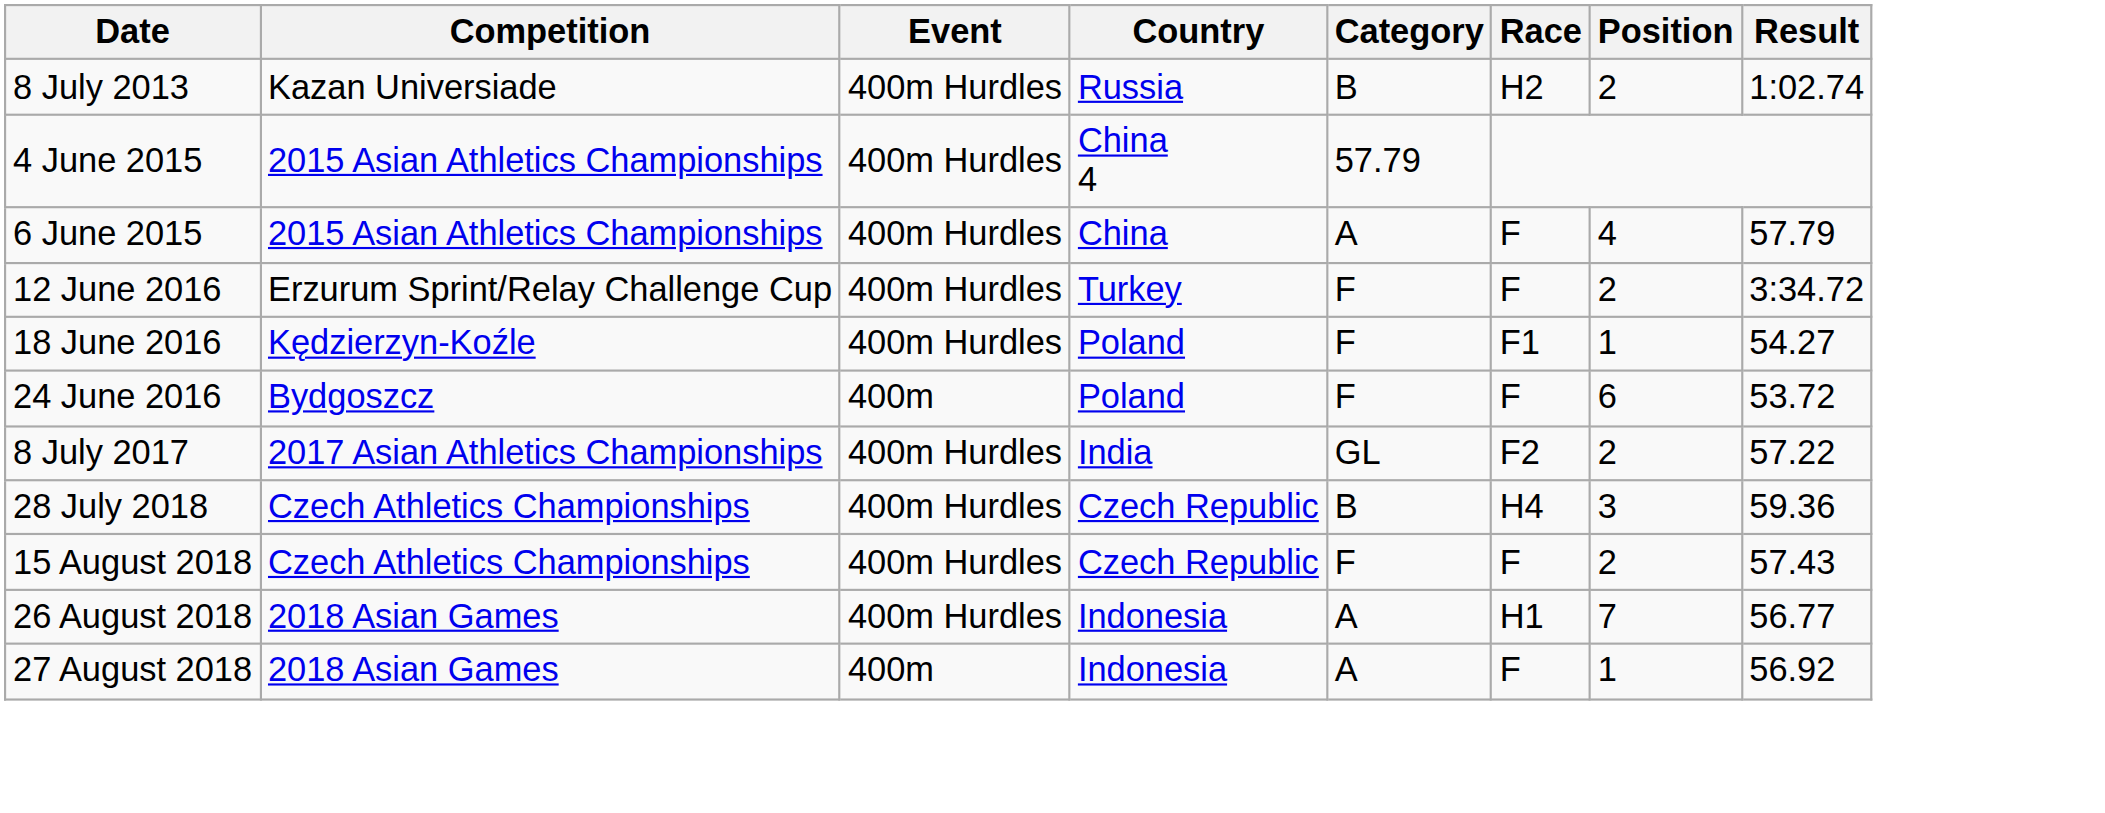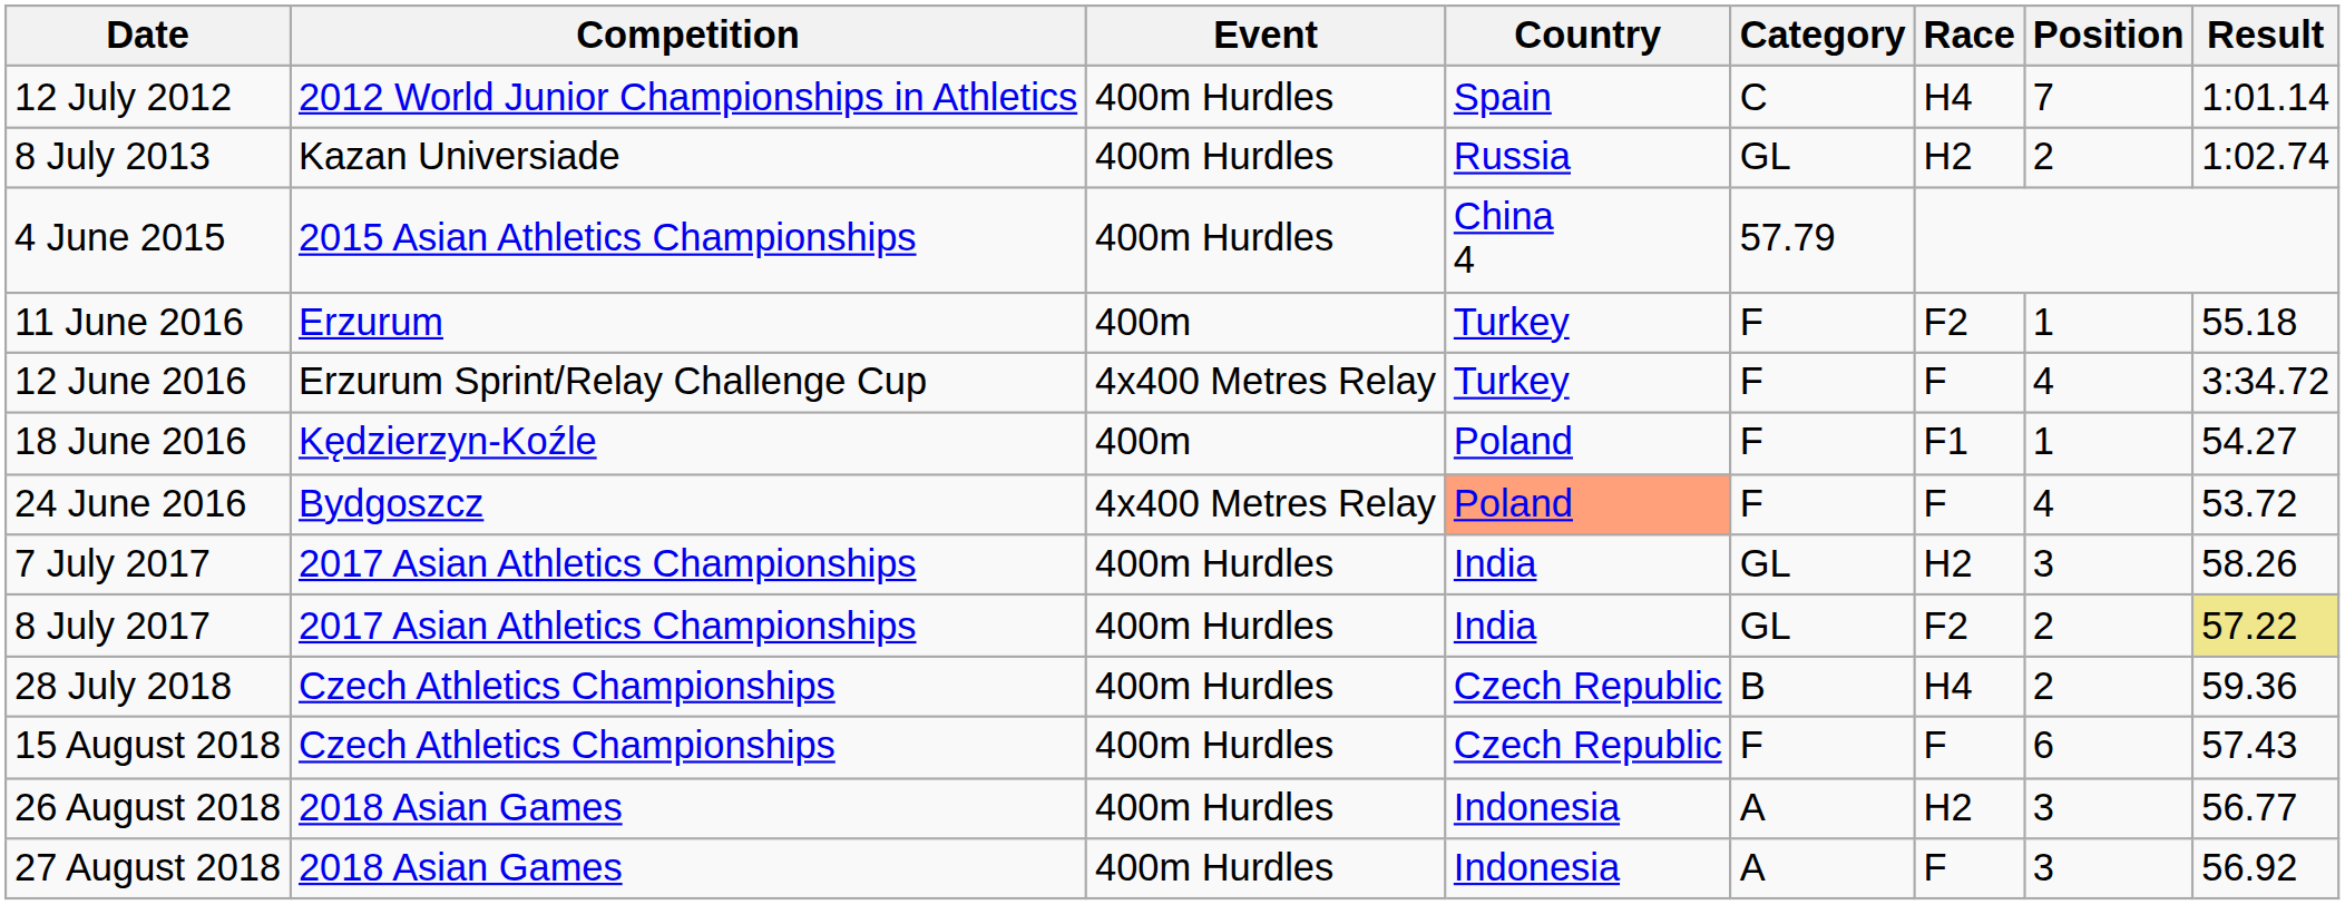+ row: 12 July 2012 | 2012 World Junior Championships in Athletics | 400m Hurdles | Spain | C | H4 | 7 | 1:01.14
8 July 2013 | Category: B -> GL
- row: 6 June 2015 | 2015 Asian Athletics Championships | 400m Hurdles | China | A | F | 4 | 57.79
+ row: 11 June 2016 | Erzurum | 400m | Turkey | F | F2 | 1 | 55.18
12 June 2016 | Event: 400m Hurdles -> 4x400 Metres Relay
12 June 2016 | Position: 2 -> 4
18 June 2016 | Event: 400m Hurdles -> 400m
24 June 2016 | Event: 400m -> 4x400 Metres Relay
24 June 2016 | Country: no background -> lightsalmon background
24 June 2016 | Position: 6 -> 4
+ row: 7 July 2017 | 2017 Asian Athletics Championships | 400m Hurdles | India | GL | H2 | 3 | 58.26
8 July 2017 | Result: no background -> khaki background
28 July 2018 | Position: 3 -> 2
15 August 2018 | Position: 2 -> 6
26 August 2018 | Race: H1 -> H2
26 August 2018 | Position: 7 -> 3
27 August 2018 | Event: 400m -> 400m Hurdles
27 August 2018 | Position: 1 -> 3
